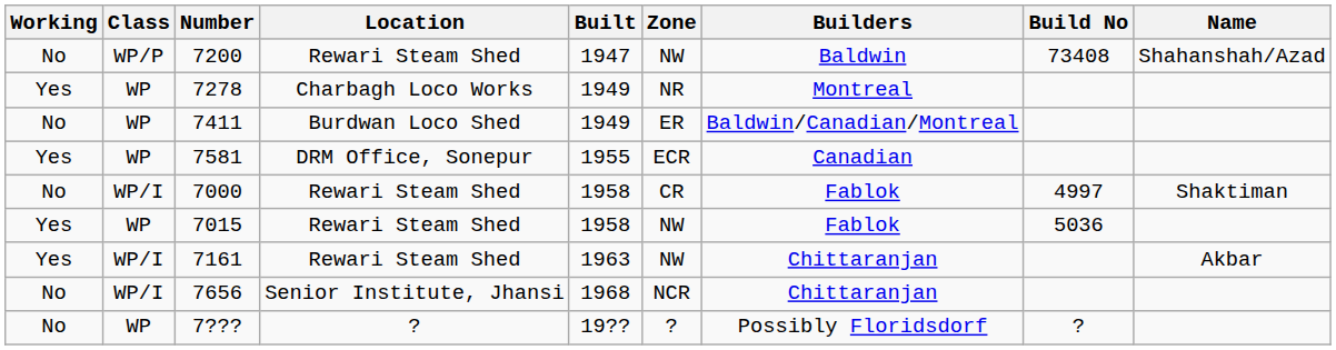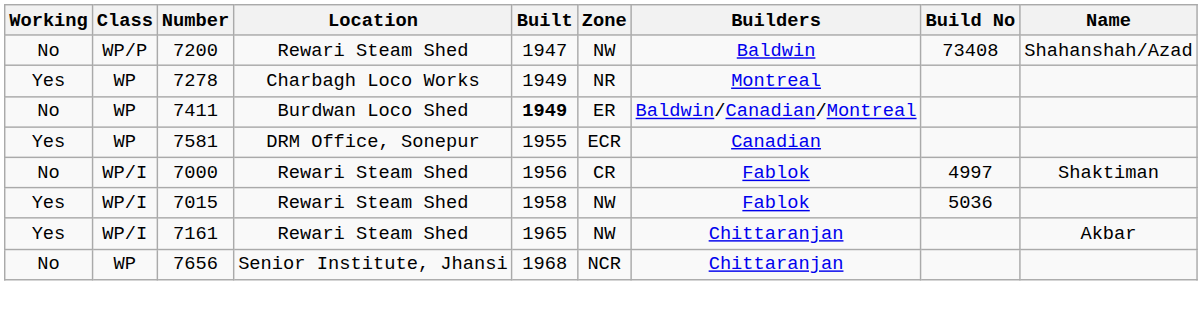7411 | Built: normal -> bold
7000 | Built: 1958 -> 1956
7015 | Class: WP -> WP/I
7161 | Built: 1963 -> 1965
7656 | Class: WP/I -> WP
- row: No | WP | 7??? | ? | 19?? | ? | Possibly Floridsdorf | ?
